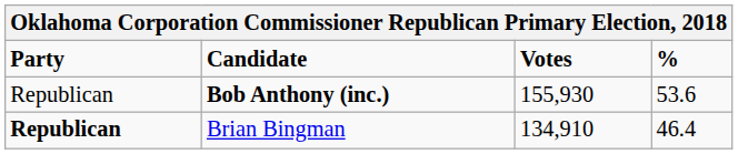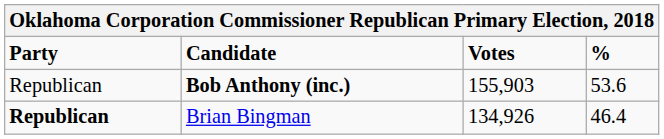Bob Anthony (inc.) | Votes: 155,930 -> 155,903
Brian Bingman | Votes: 134,910 -> 134,926
